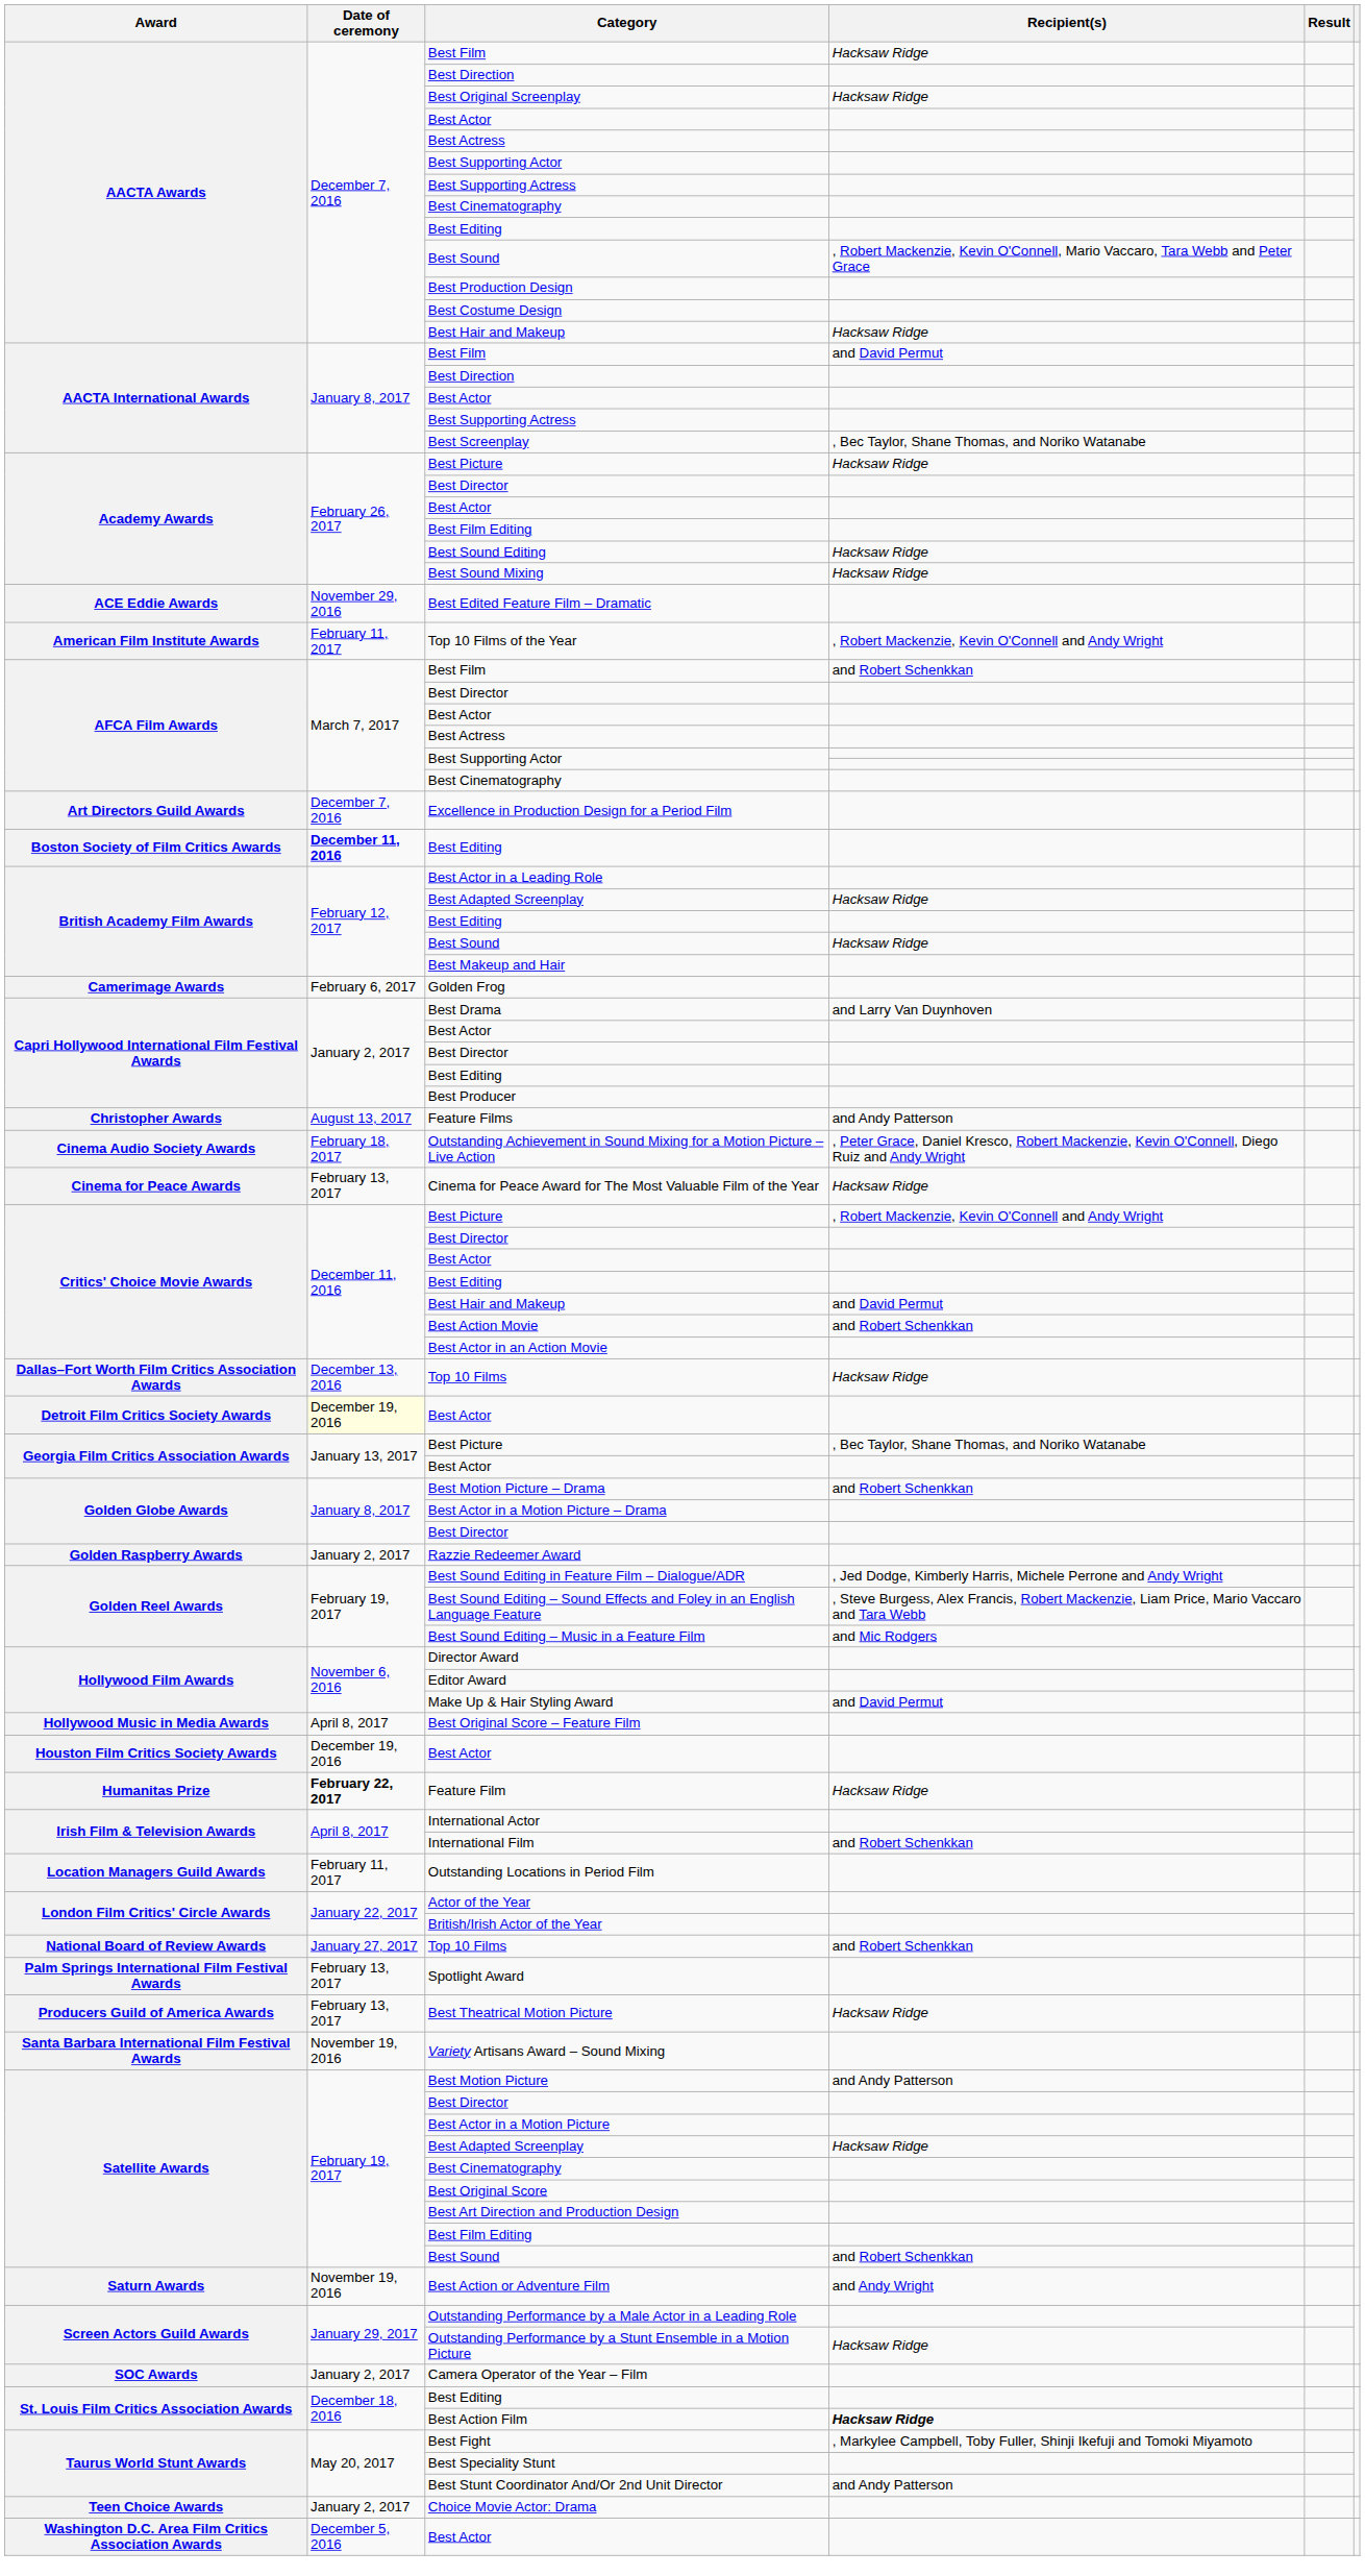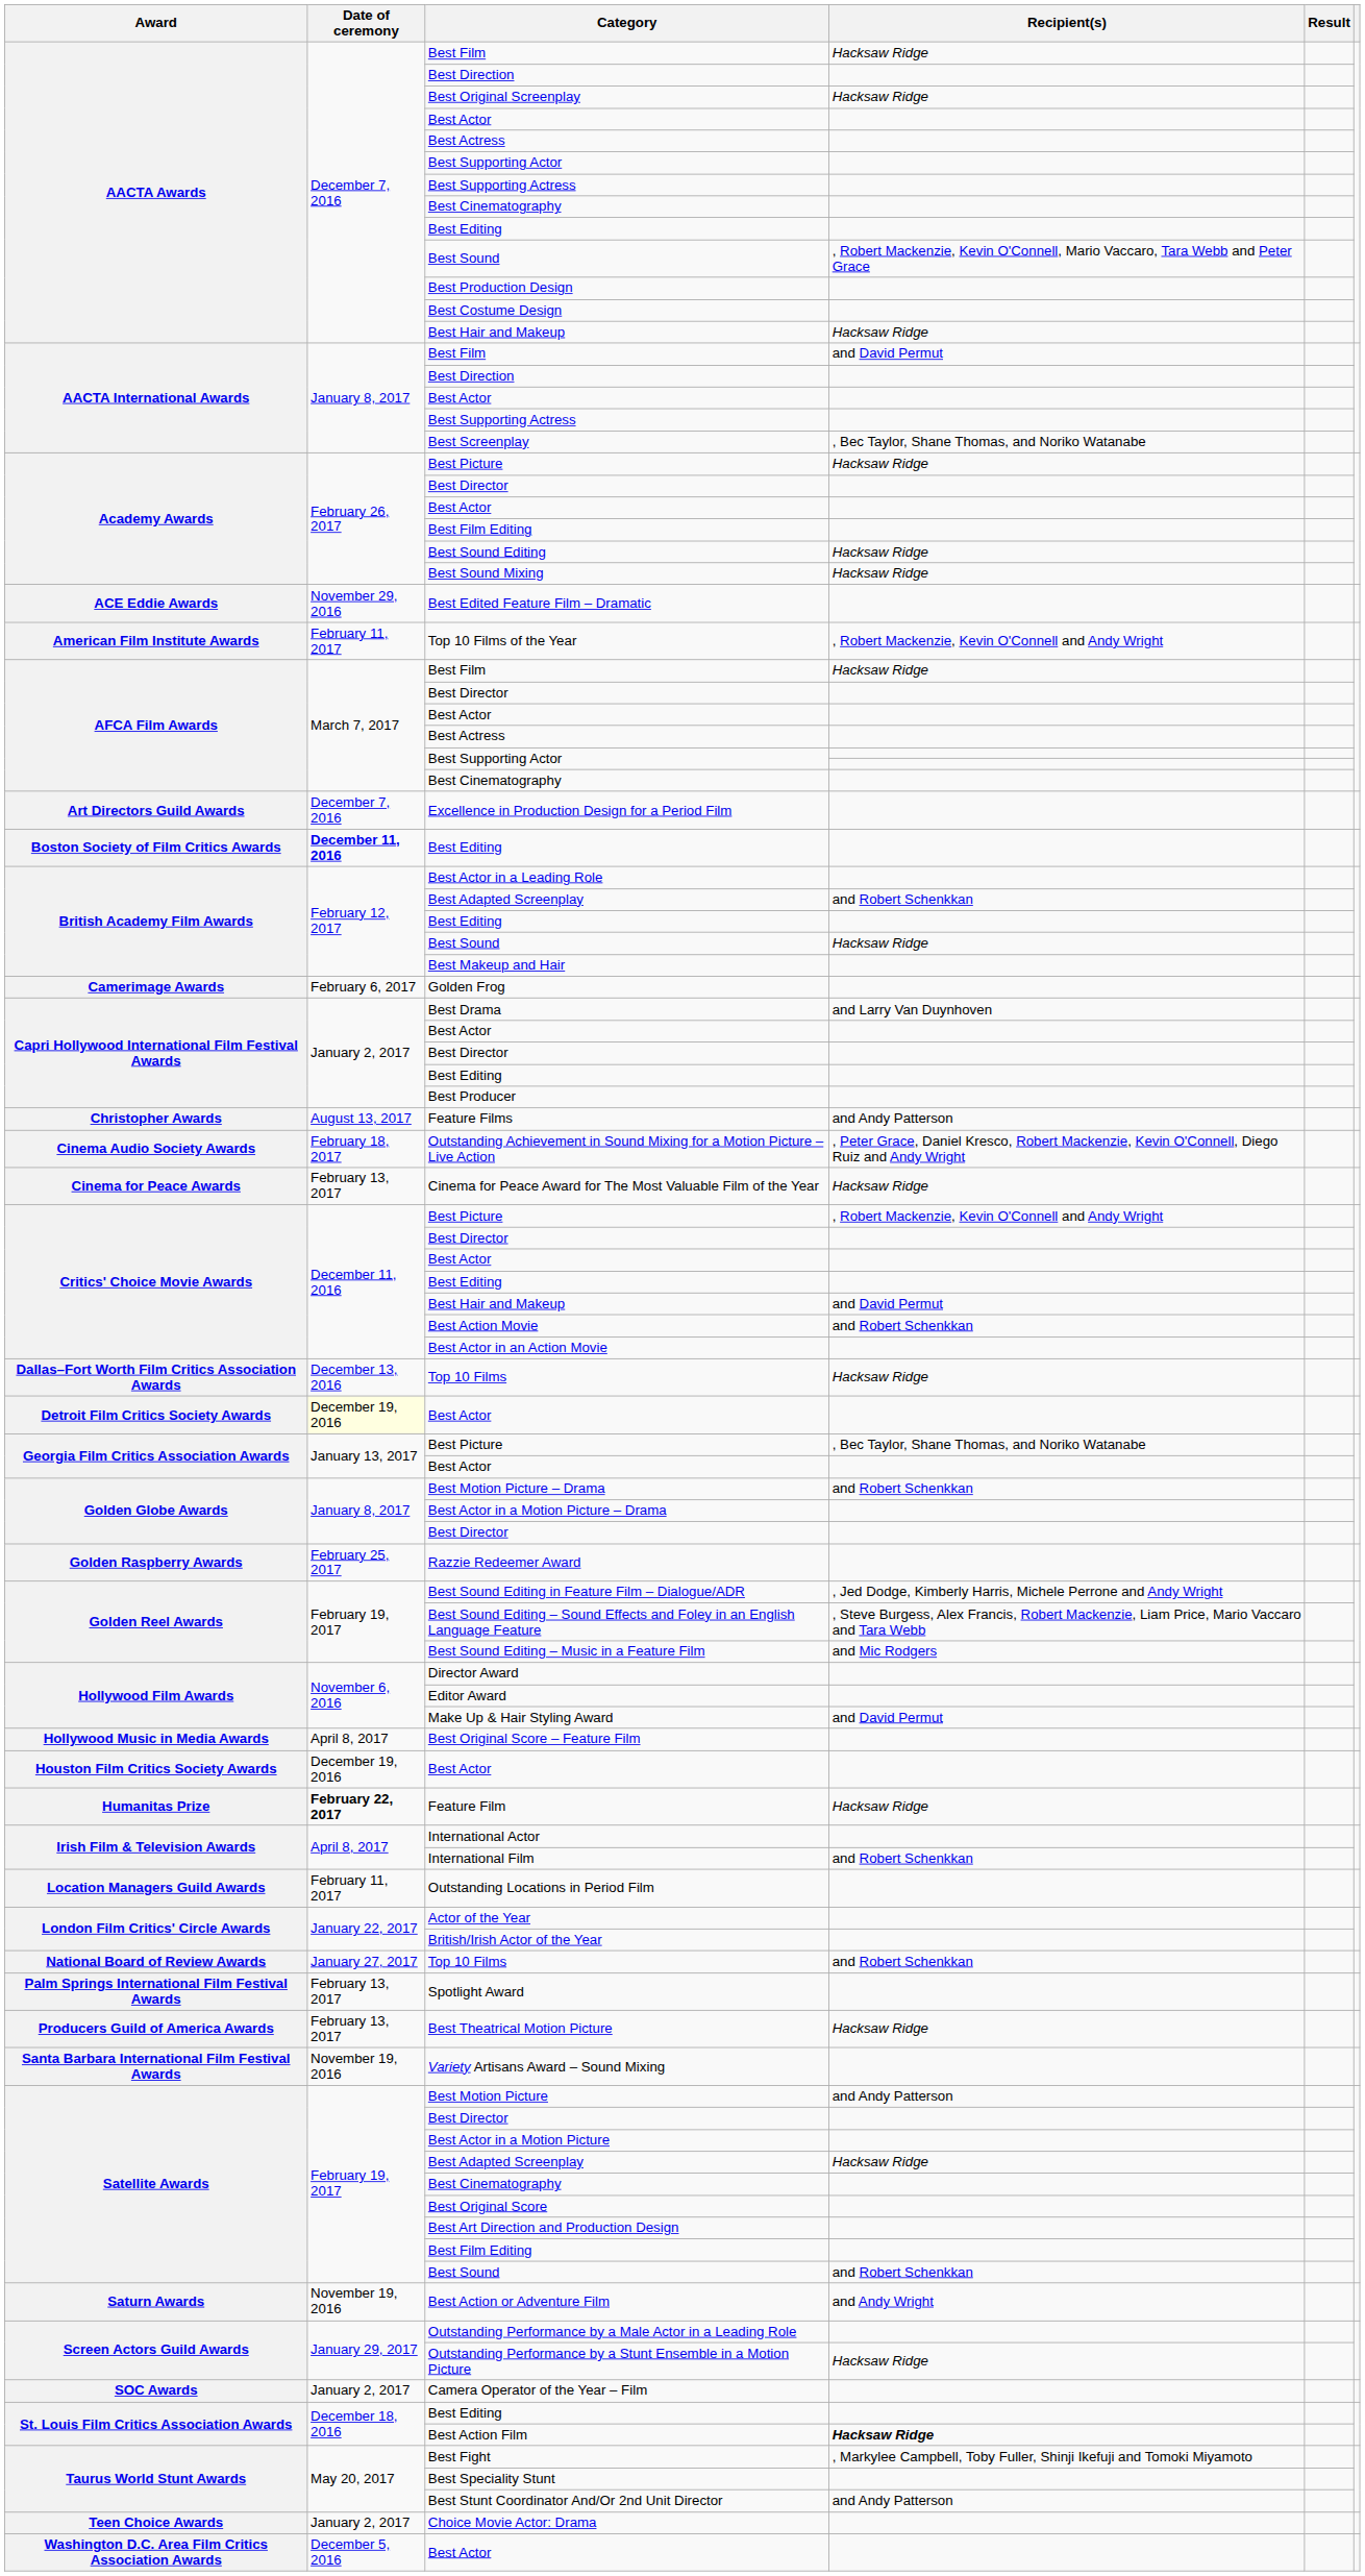AFCA Film Awards / Best Film | Recipient(s): and Robert Schenkkan -> Hacksaw Ridge
British Academy Film Awards / Best Adapted Screenplay | Recipient(s): Hacksaw Ridge -> and Robert Schenkkan
Razzie Redeemer Award | Date of ceremony: January 2, 2017 -> February 25, 2017
